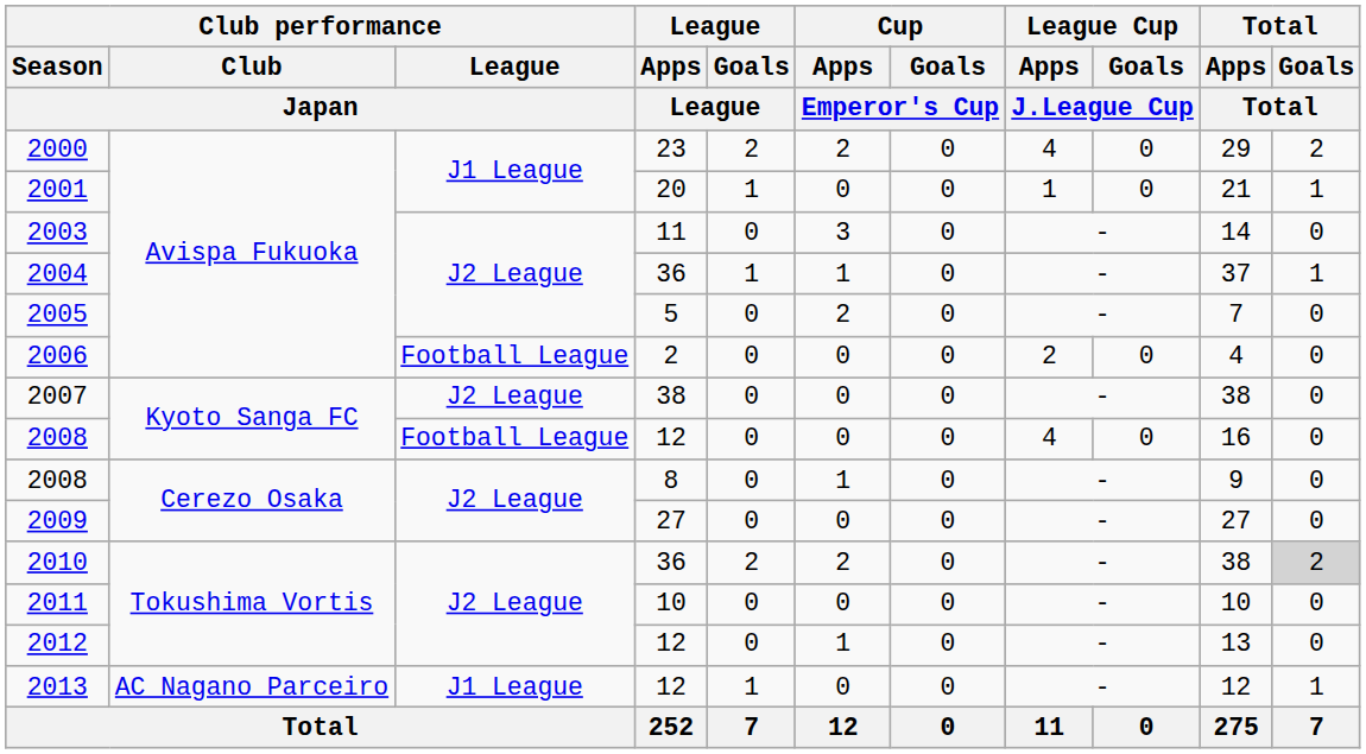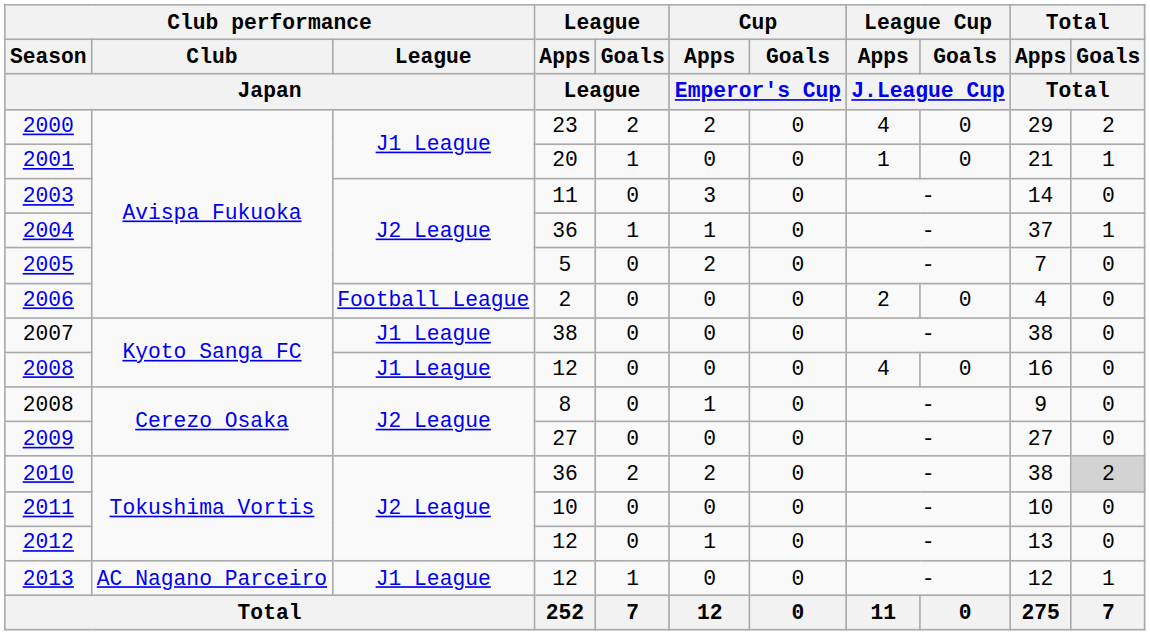2007 | Club performance / League / Japan: J2 League -> J1 League
2008 / 12 | Club performance / League / Japan: Football League -> J1 League
